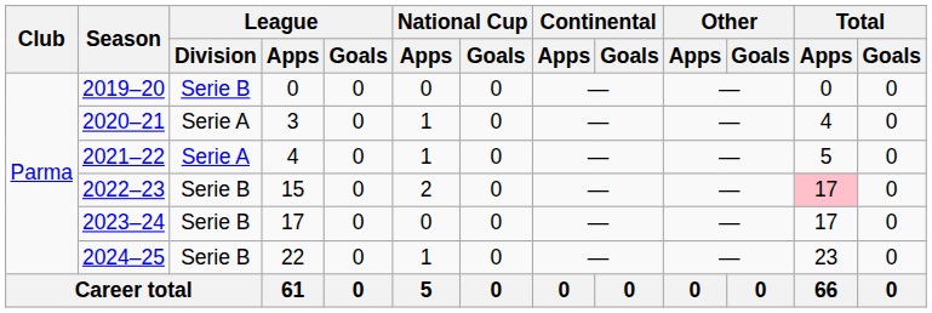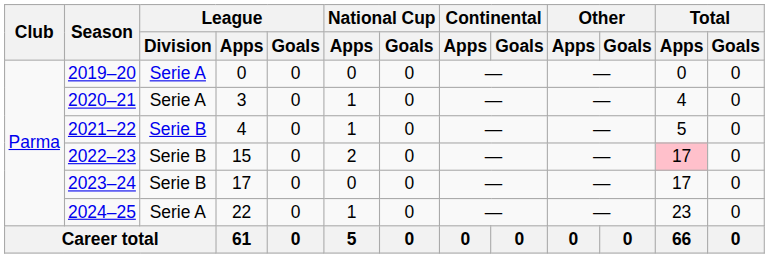2019–20 | League / Division: Serie B -> Serie A
2021–22 | League / Division: Serie A -> Serie B
2024–25 | League / Division: Serie B -> Serie A
